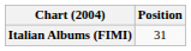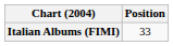Italian Albums (FIMI) | Position: 31 -> 33
